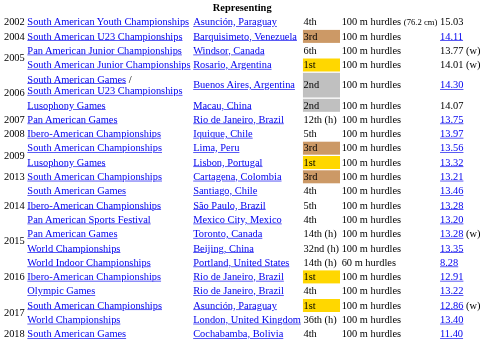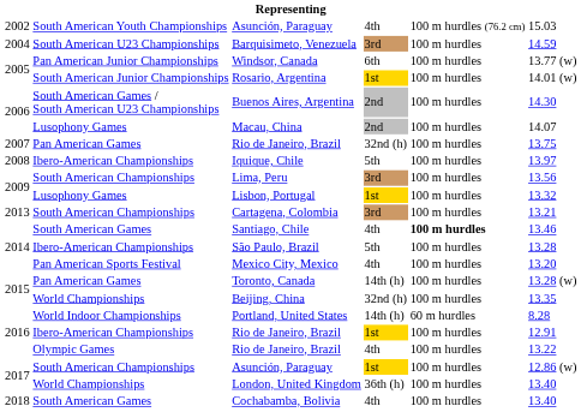Barquisimeto, Venezuela | column 6: 14.11 -> 14.59
Pan American Games / Rio de Janeiro, Brazil | column 4: 12th (h) -> 32nd (h)
Santiago, Chile | column 5: normal -> bold
Cochabamba, Bolivia | column 6: 11.40 -> 13.40
